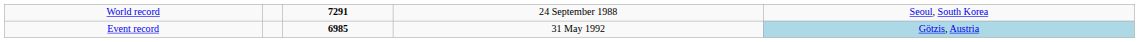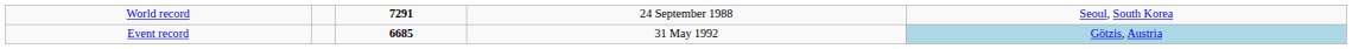Event record | column 3: 6985 -> 6685
